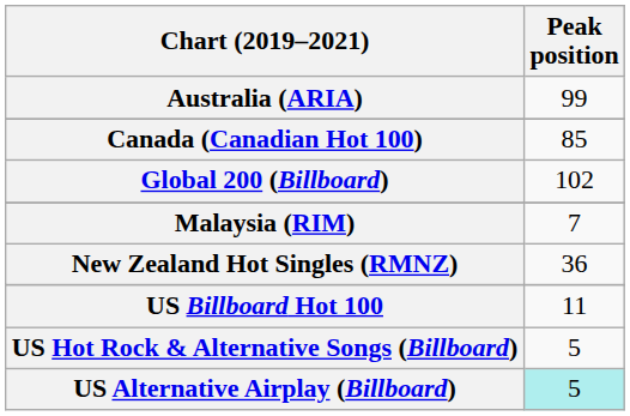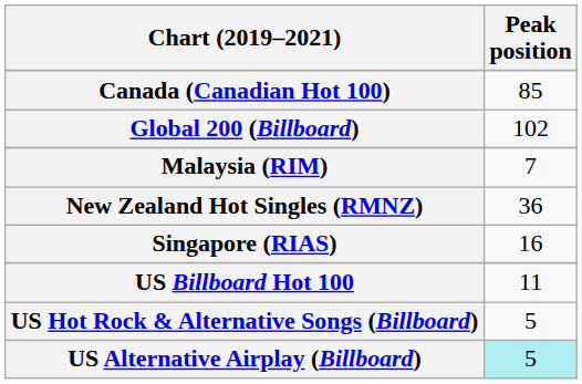- row: Australia (ARIA) | 99
+ row: Singapore (RIAS) | 16
